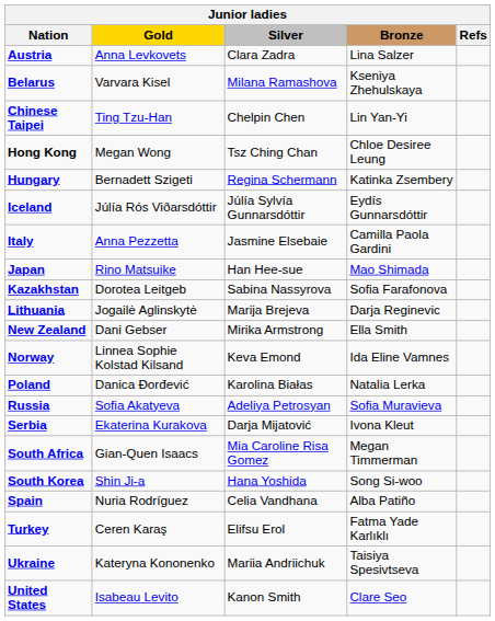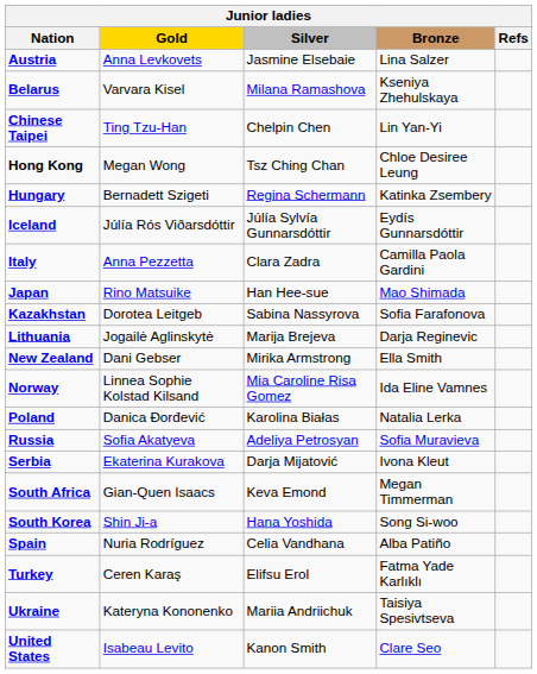Austria | Silver: Clara Zadra -> Jasmine Elsebaie
Italy | Silver: Jasmine Elsebaie -> Clara Zadra
Norway | Silver: Keva Emond -> Mia Caroline Risa Gomez
South Africa | Silver: Mia Caroline Risa Gomez -> Keva Emond
